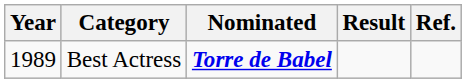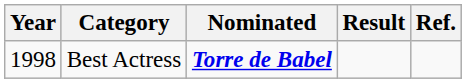Best Actress | Year: 1989 -> 1998
